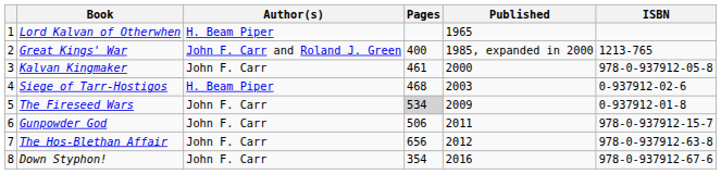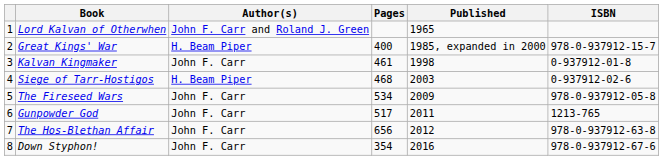Lord Kalvan of Otherwhen | Author(s): H. Beam Piper -> John F. Carr and Roland J. Green
Great Kings' War | Author(s): John F. Carr and Roland J. Green -> H. Beam Piper
Great Kings' War | ISBN: 1213-765 -> 978-0-937912-15-7
Kalvan Kingmaker | Published: 2000 -> 1998
Kalvan Kingmaker | ISBN: 978-0-937912-05-8 -> 0-937912-01-8
The Fireseed Wars | Pages: lightgrey background -> no background
The Fireseed Wars | ISBN: 0-937912-01-8 -> 978-0-937912-05-8
Gunpowder God | Pages: 506 -> 517
Gunpowder God | ISBN: 978-0-937912-15-7 -> 1213-765
